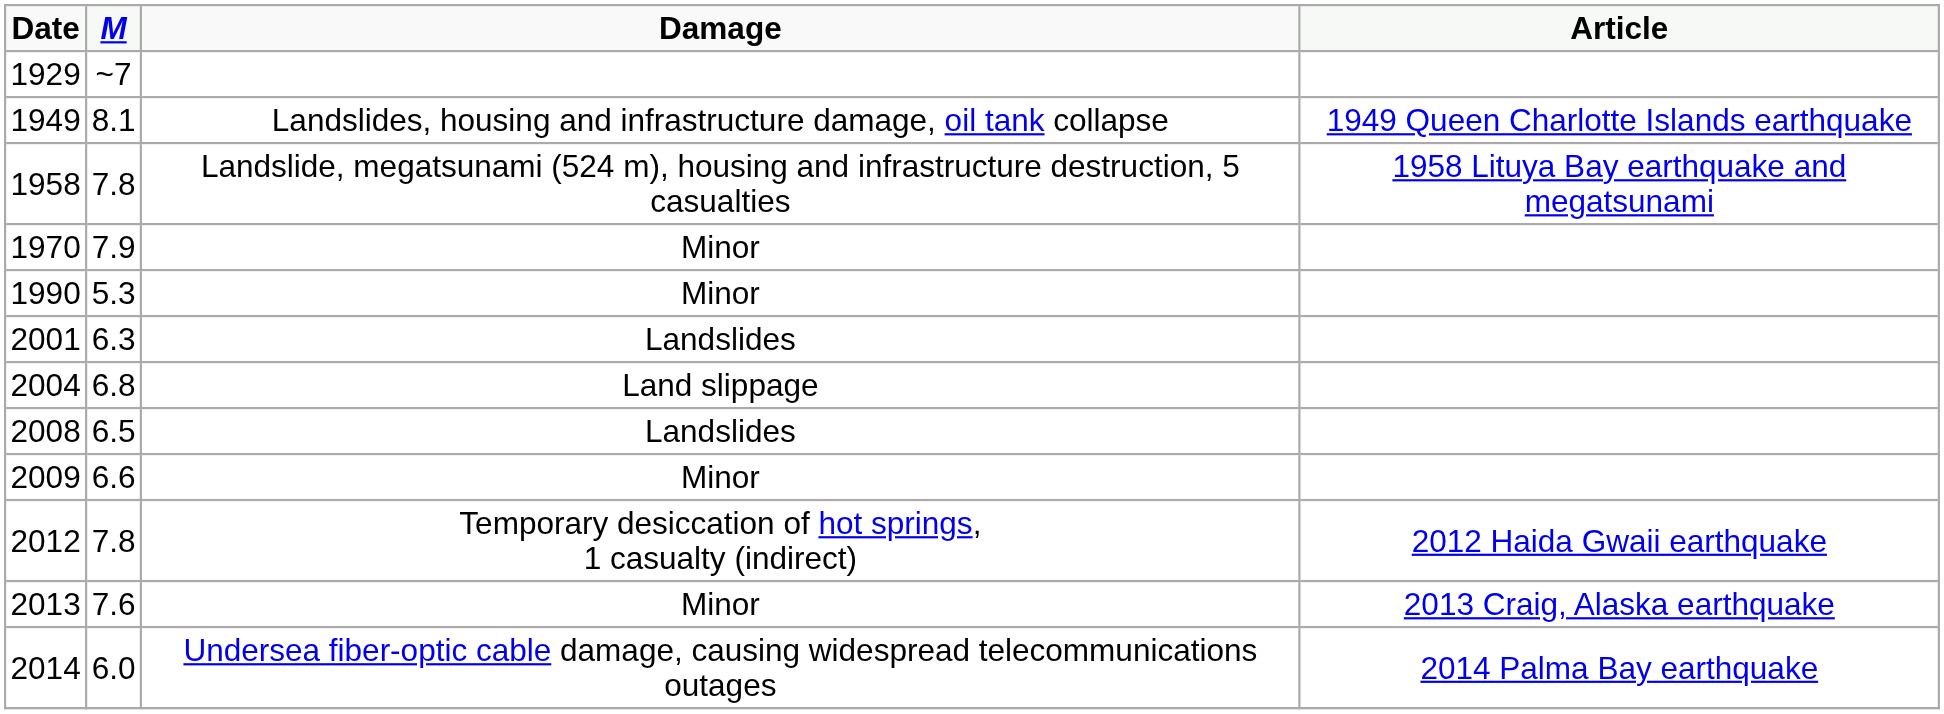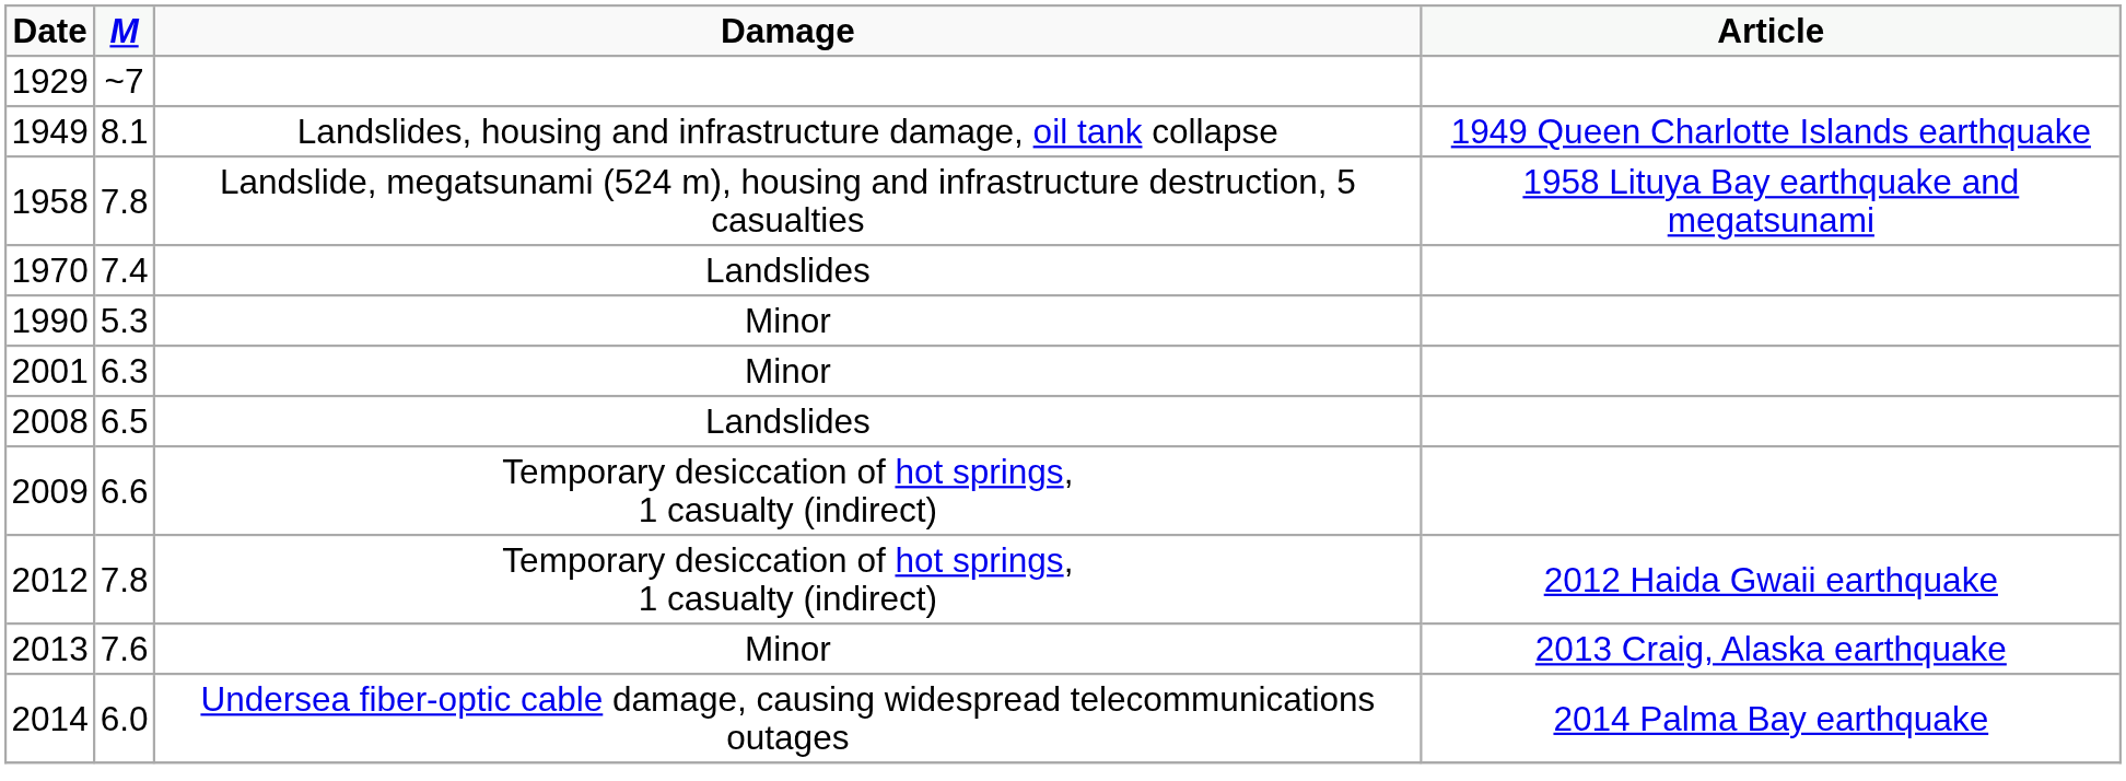1970 | M: 7.9 -> 7.4
1970 | Damage: Minor -> Landslides
2001 | Damage: Landslides -> Minor
- row: 2004 | 6.8 | Land slippage
2009 | Damage: Minor -> Temporary desiccation of hot springs, 1 casualty (indirect)
